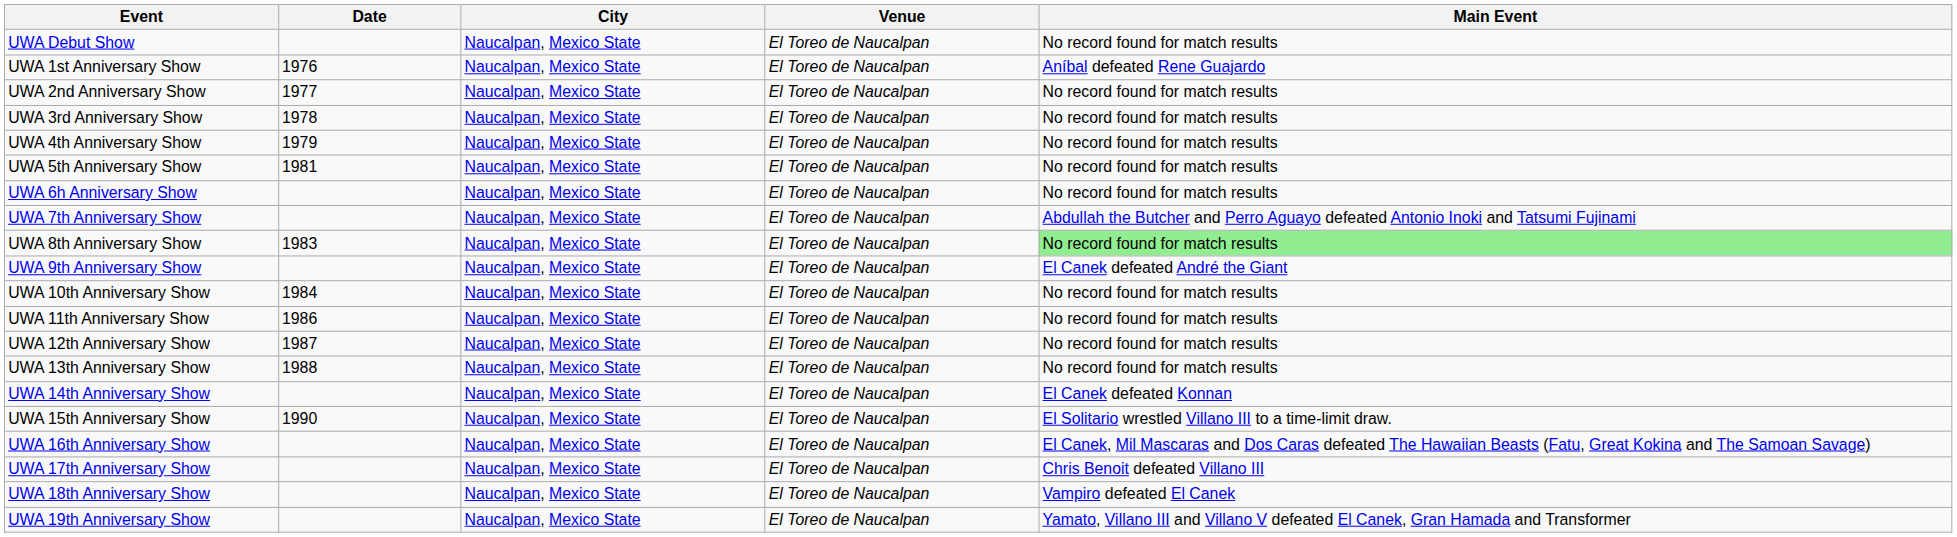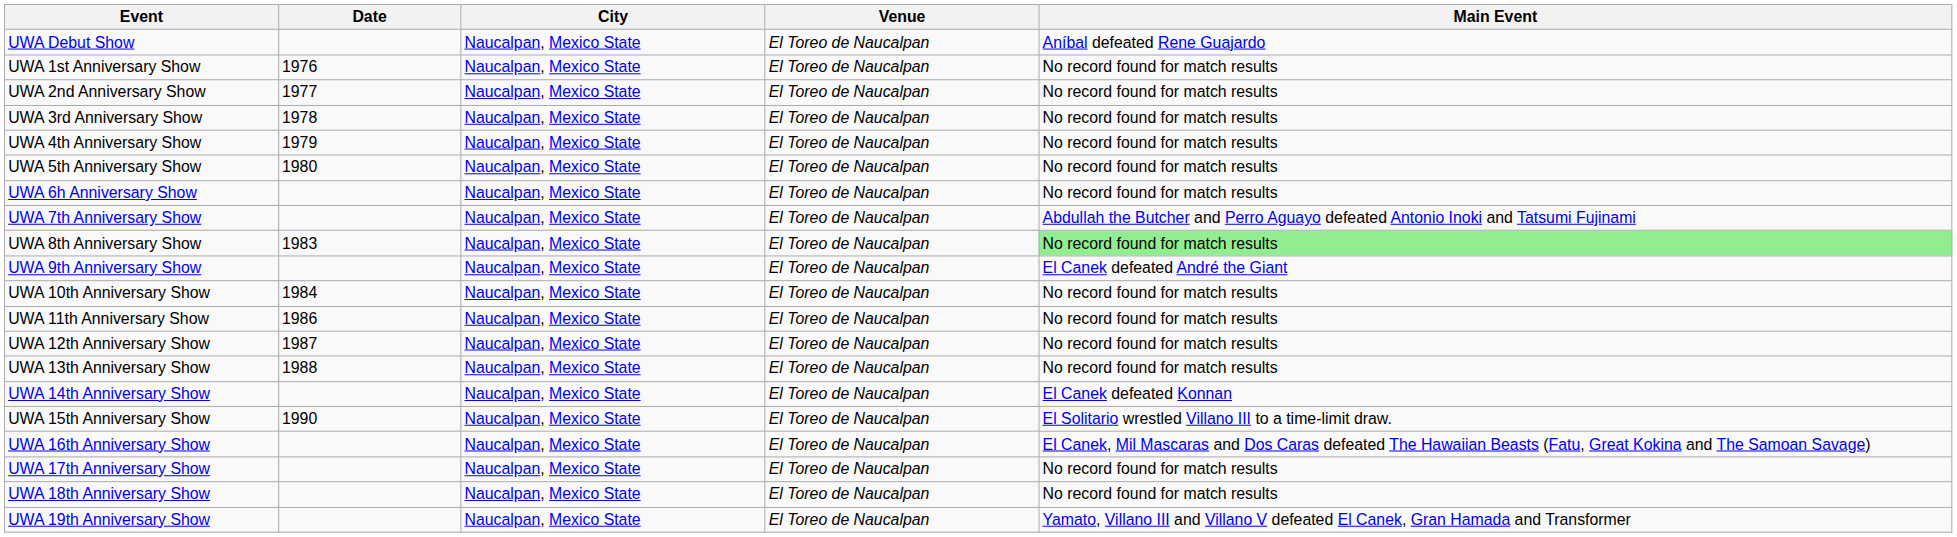UWA Debut Show | Main Event: No record found for match results -> Aníbal defeated Rene Guajardo
UWA 1st Anniversary Show | Main Event: Aníbal defeated Rene Guajardo -> No record found for match results
UWA 5th Anniversary Show | Date: 1981 -> 1980
UWA 17th Anniversary Show | Main Event: Chris Benoit defeated Villano III -> No record found for match results
UWA 18th Anniversary Show | Main Event: Vampiro defeated El Canek -> No record found for match results
